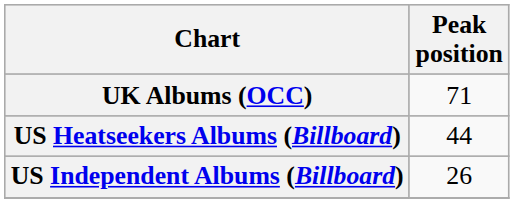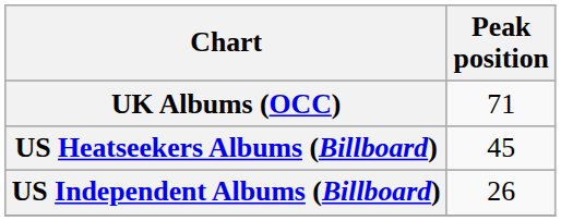US Heatseekers Albums (Billboard) | Peak position: 44 -> 45
